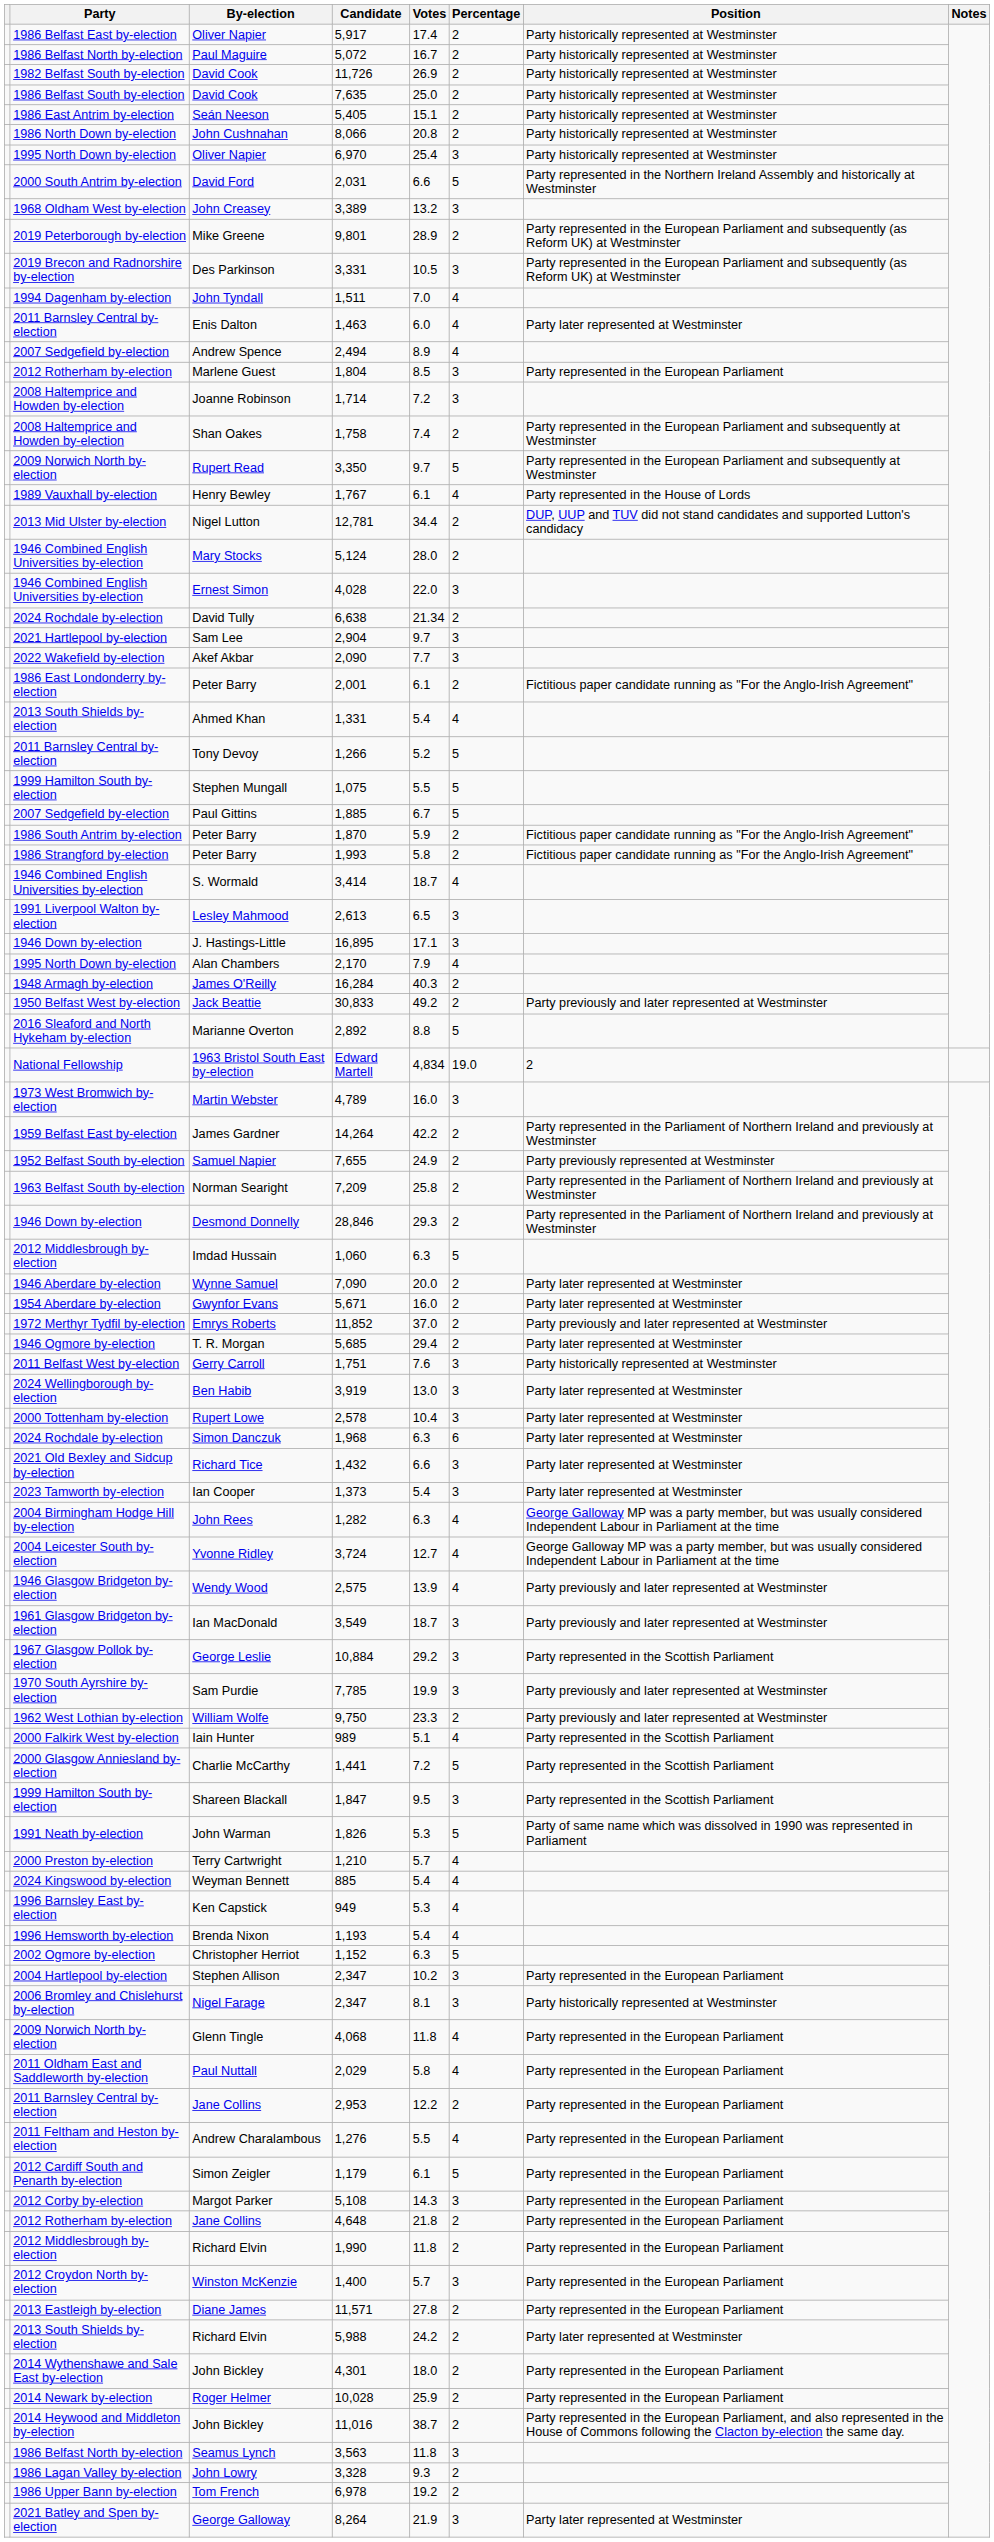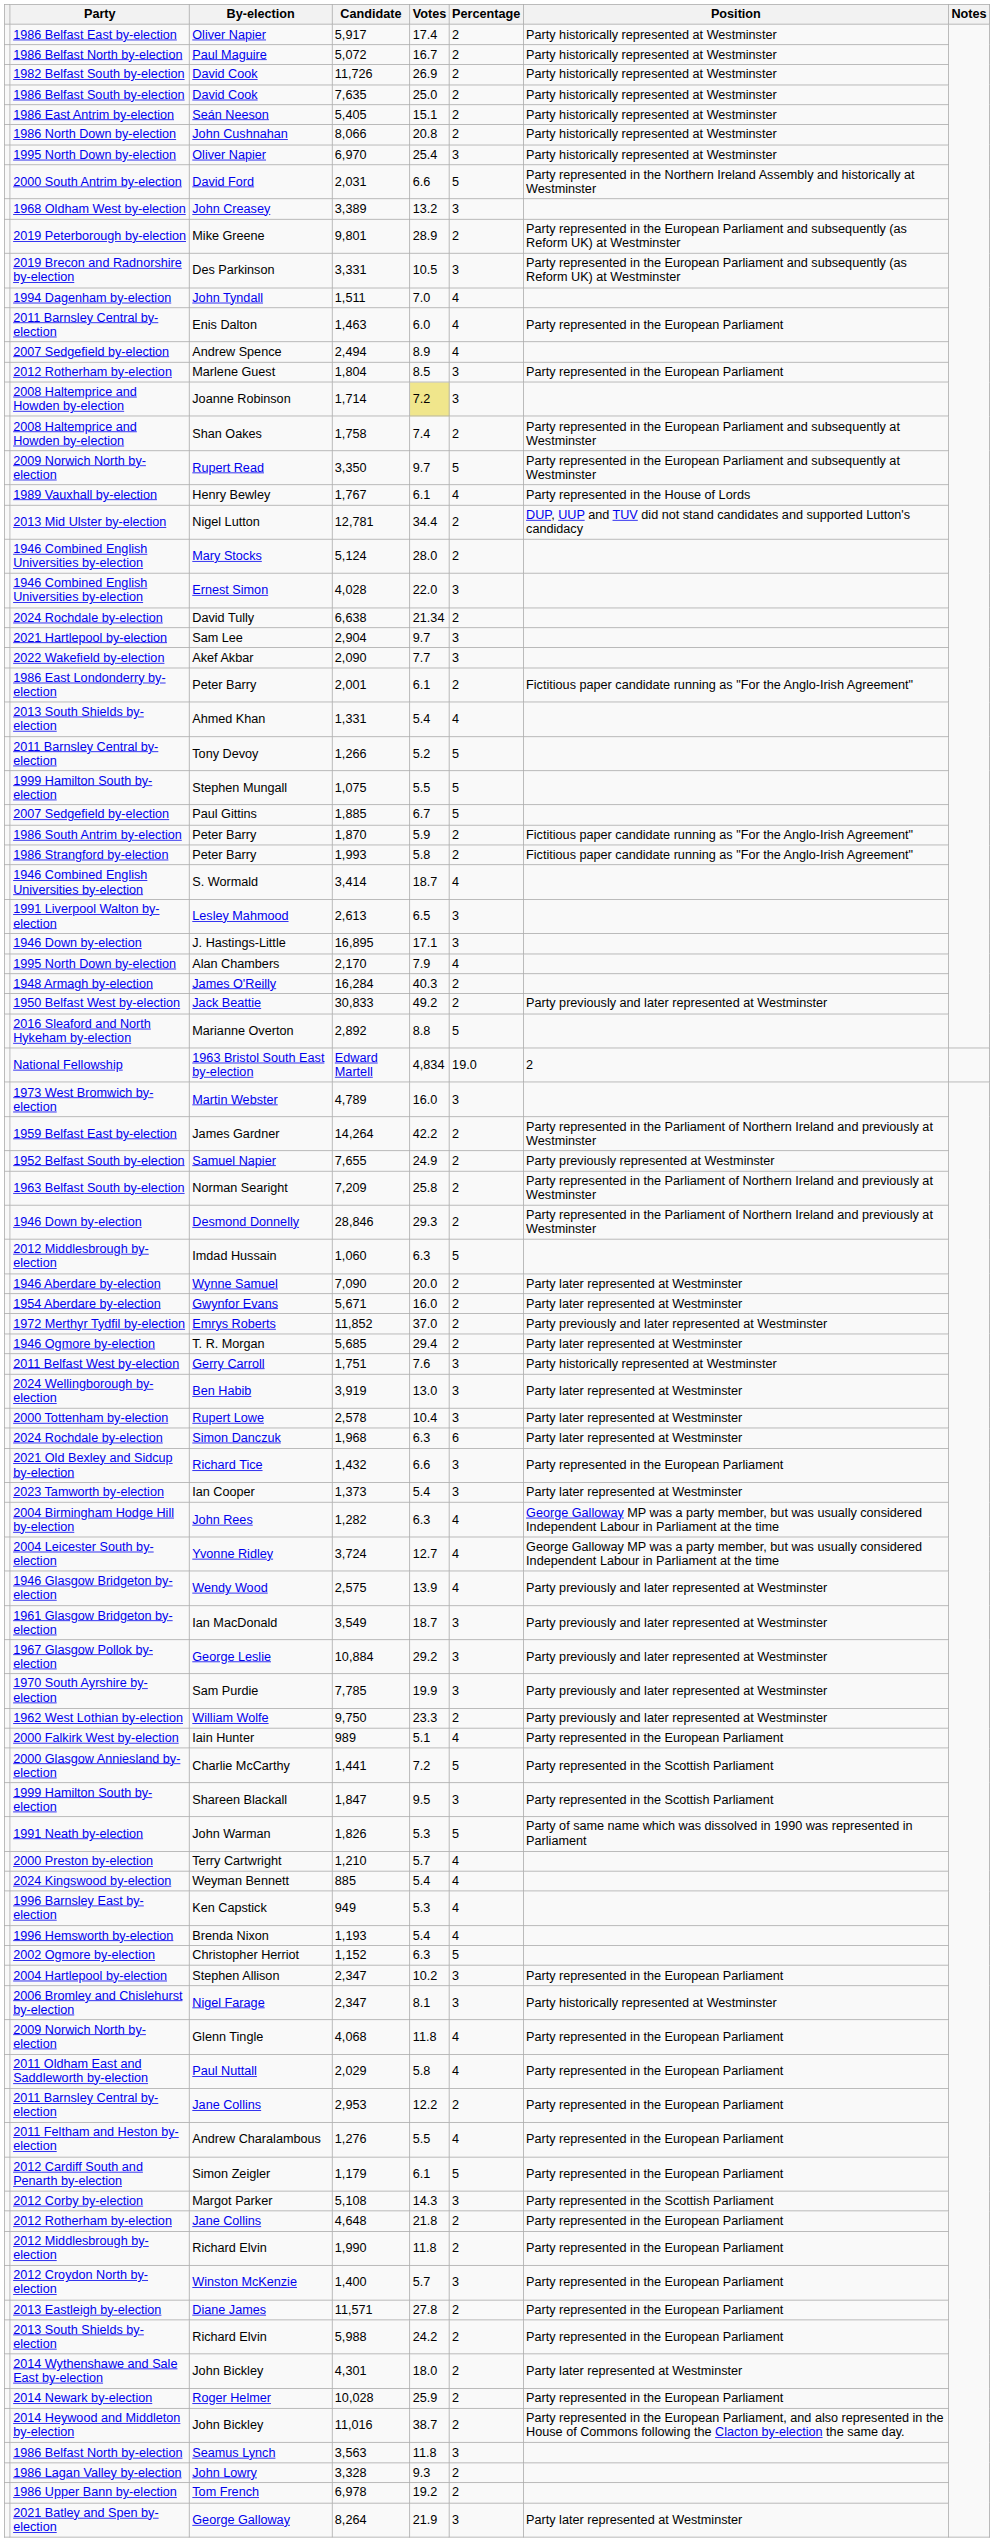Enis Dalton | Position: Party later represented at Westminster -> Party represented in the European Parliament
Joanne Robinson | Votes: no background -> khaki background
Richard Tice | Position: Party later represented at Westminster -> Party represented in the European Parliament
George Leslie | Position: Party represented in the Scottish Parliament -> Party previously and later represented at Westminster
Iain Hunter | Position: Party represented in the Scottish Parliament -> Party represented in the European Parliament
Margot Parker | Position: Party represented in the European Parliament -> Party represented in the Scottish Parliament
Richard Elvin / 5,988 | Position: Party later represented at Westminster -> Party represented in the European Parliament
John Bickley / 4,301 | Position: Party represented in the European Parliament -> Party later represented at Westminster
